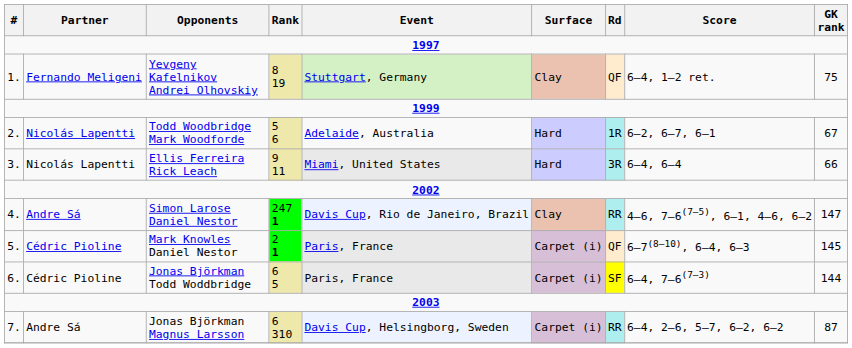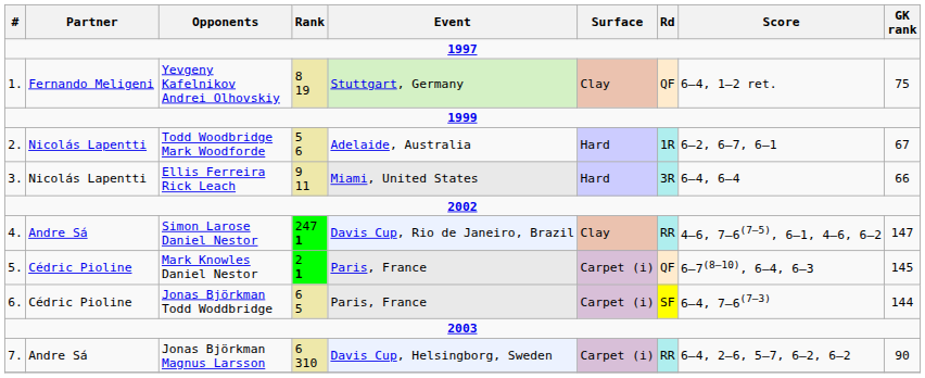Jonas Björkman Magnus Larsson | GK rank: 87 -> 90
